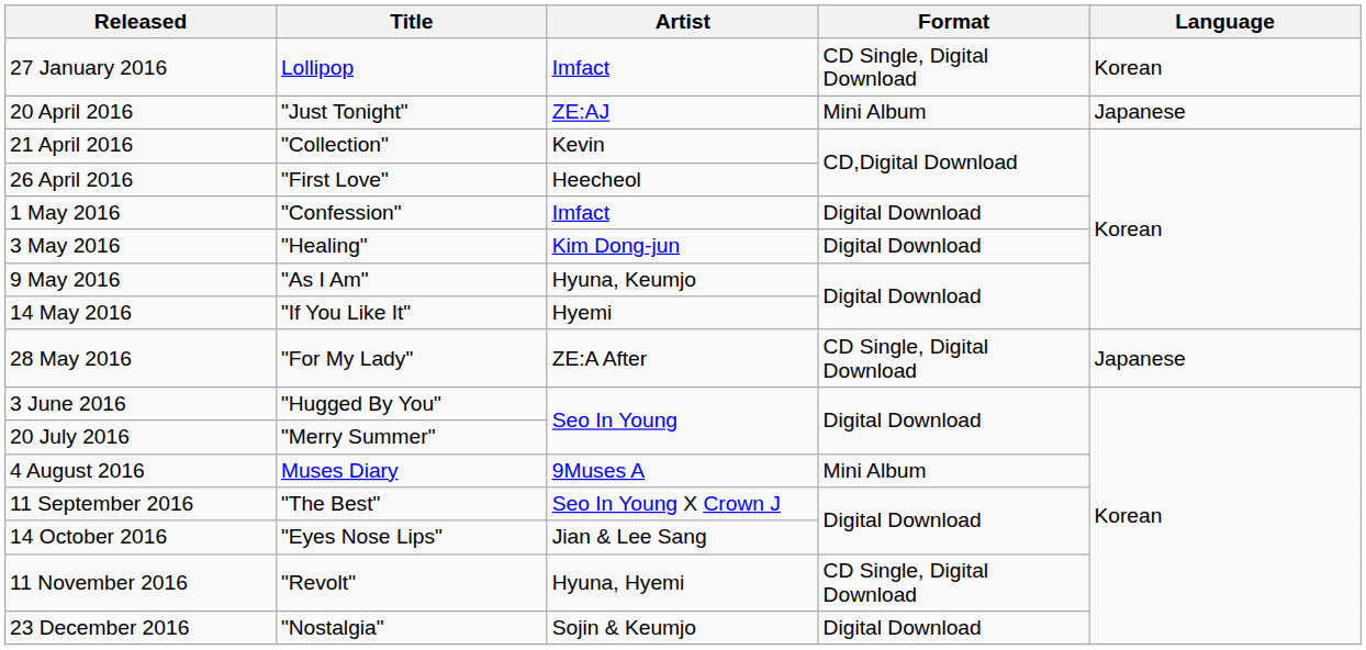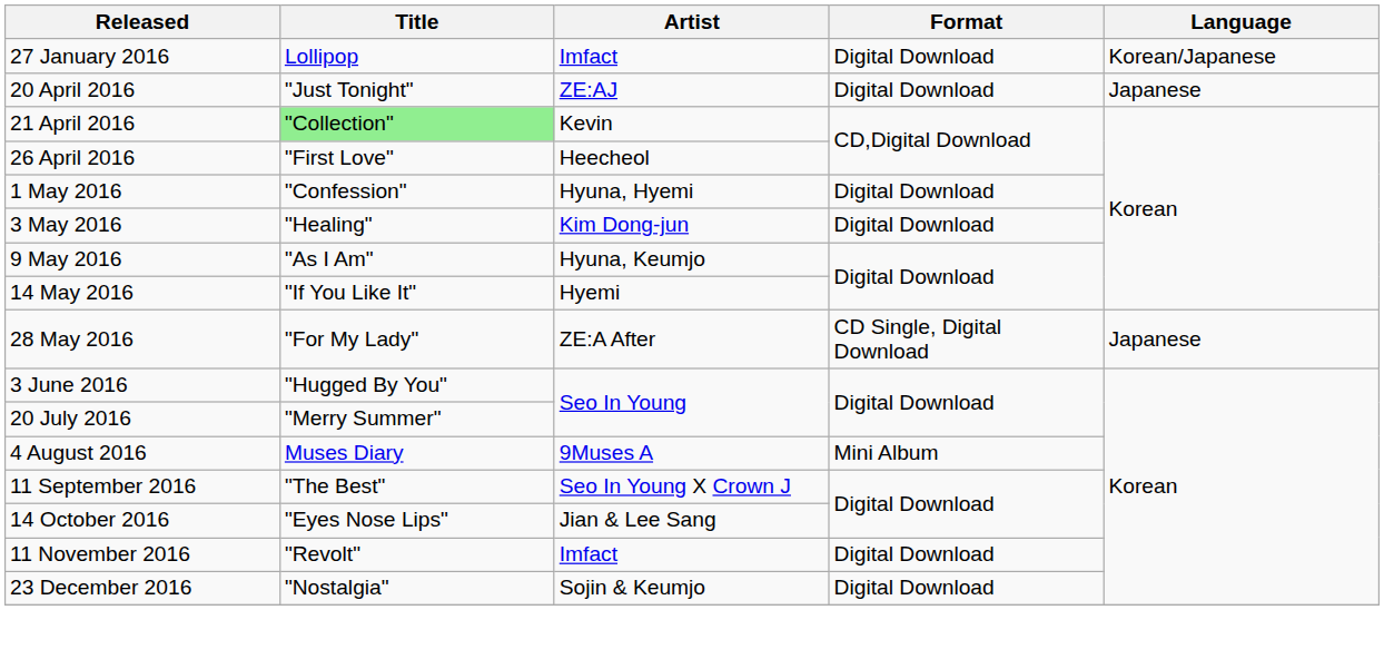27 January 2016 | Format: CD Single, Digital Download -> Digital Download
27 January 2016 | Language: Korean -> Korean/Japanese
20 April 2016 | Format: Mini Album -> Digital Download
21 April 2016 | Title: no background -> lightgreen background
1 May 2016 | Artist: Imfact -> Hyuna, Hyemi
11 November 2016 | Artist: Hyuna, Hyemi -> Imfact
11 November 2016 | Format: CD Single, Digital Download -> Digital Download
